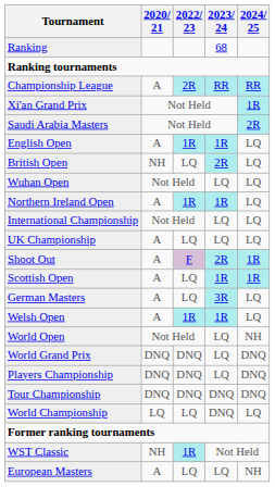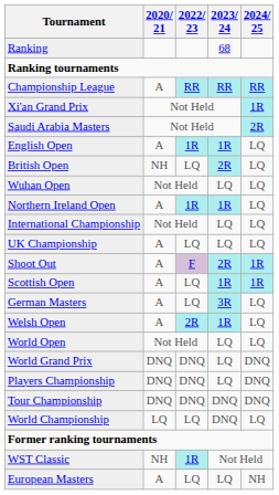Championship League | 2022/ 23: 2R -> RR
Welsh Open | 2022/ 23: 1R -> 2R
World Open | 2024/ 25: NH -> LQ
